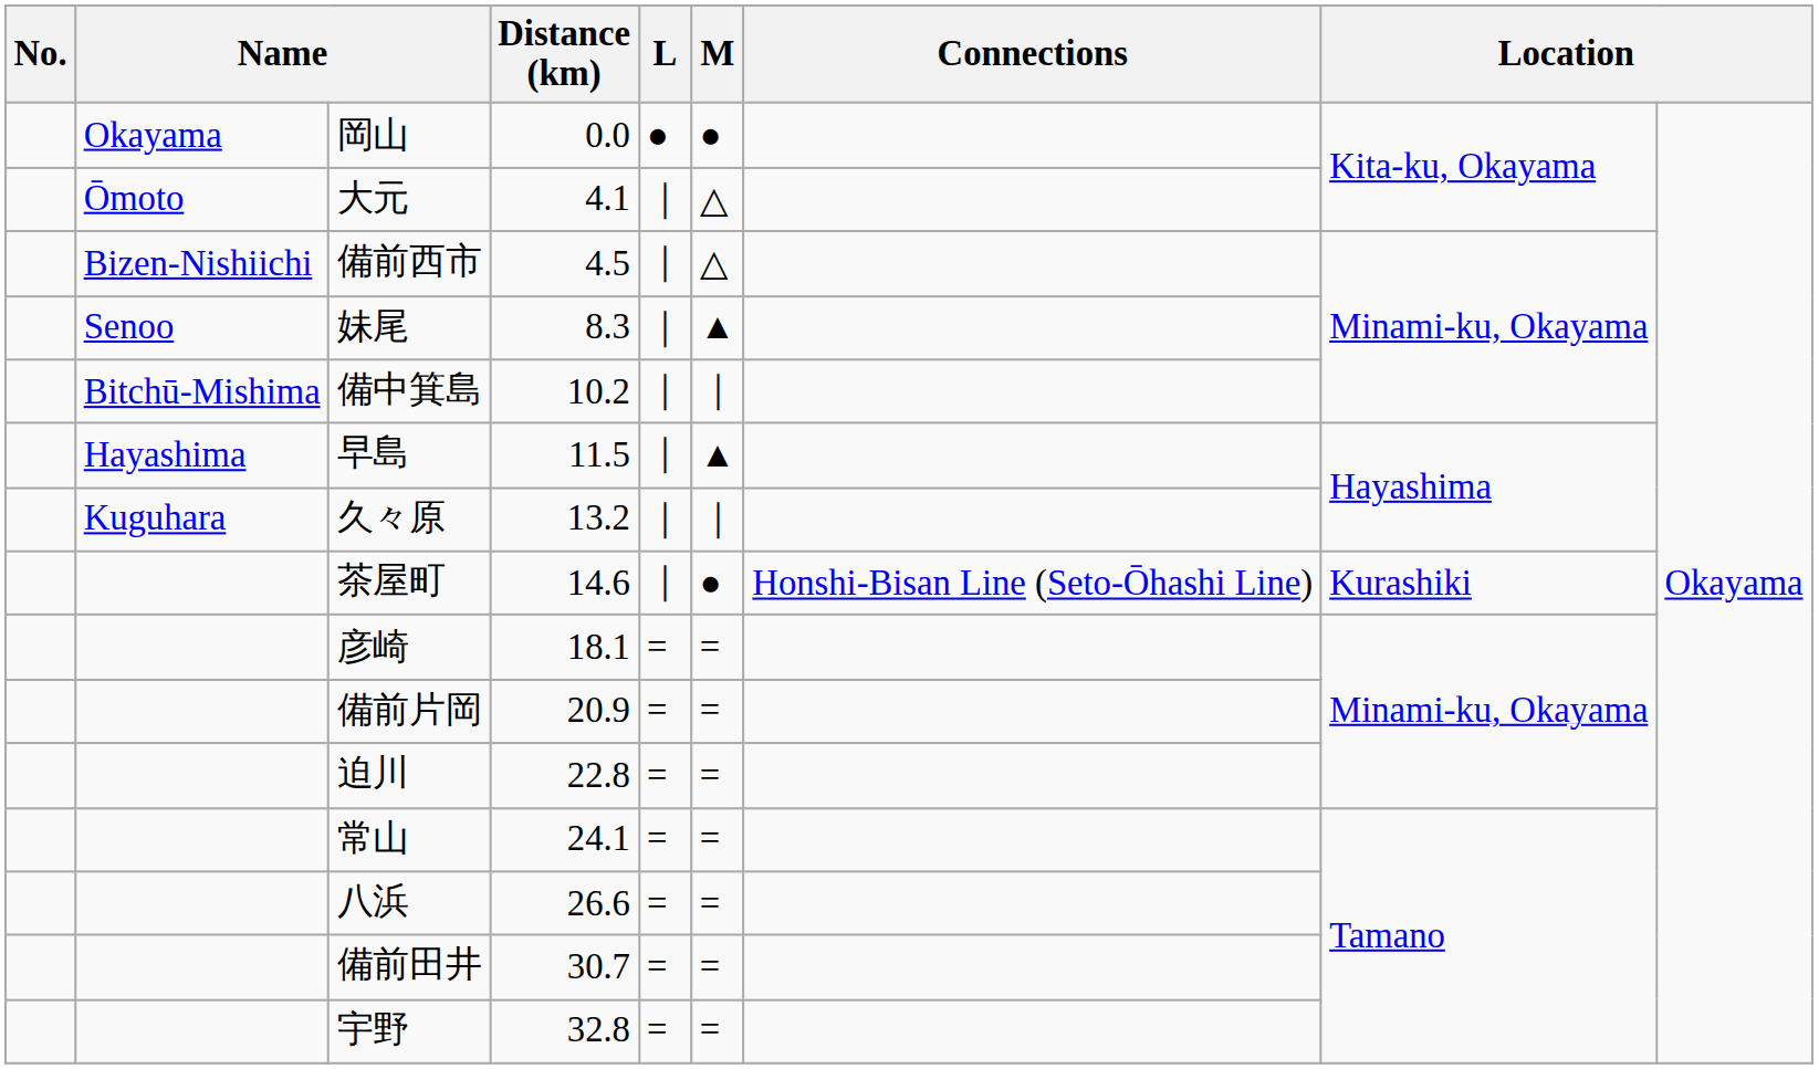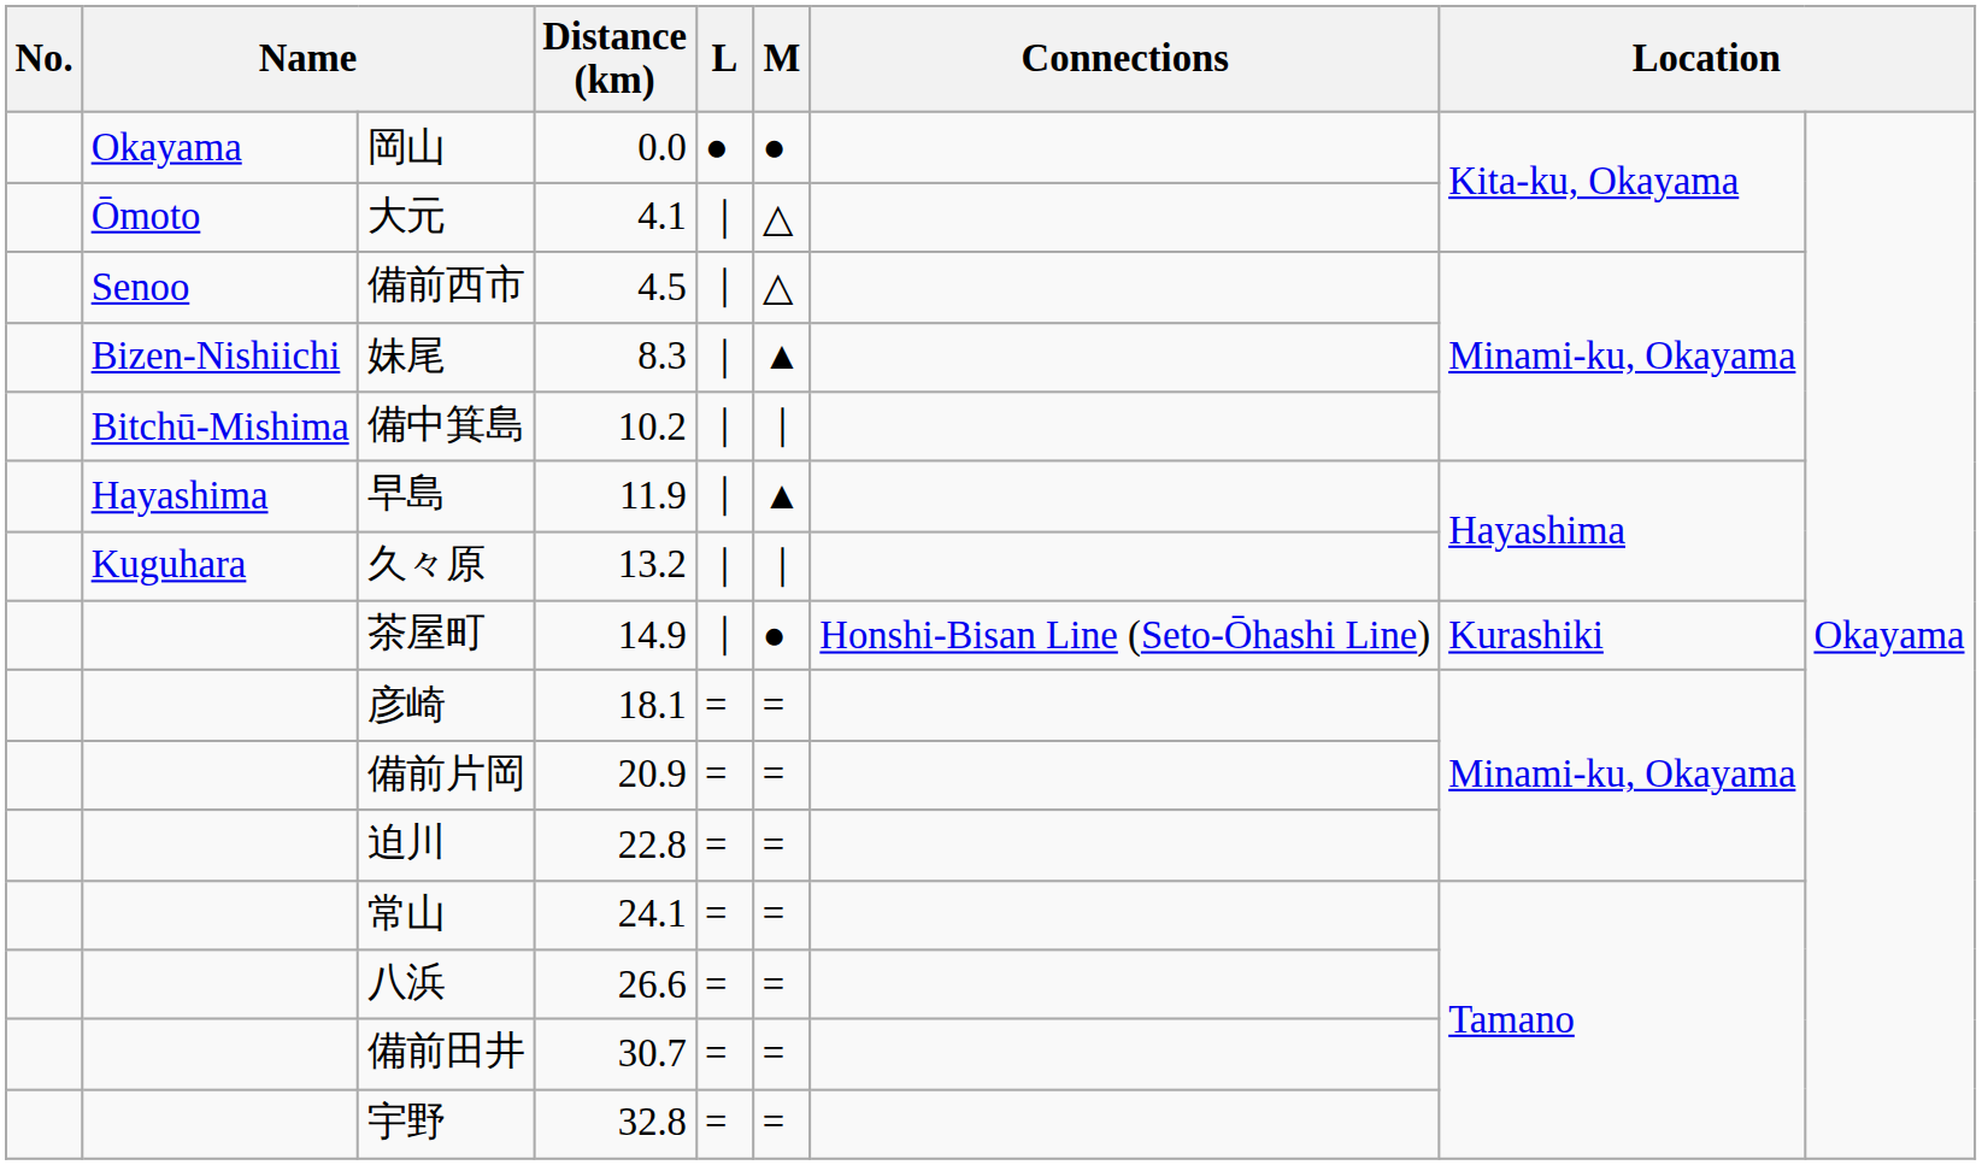備前西市 | column 2: Bizen-Nishiichi -> Senoo
妹尾 | column 2: Senoo -> Bizen-Nishiichi
早島 | Distance (km): 11.5 -> 11.9
茶屋町 | Distance (km): 14.6 -> 14.9
